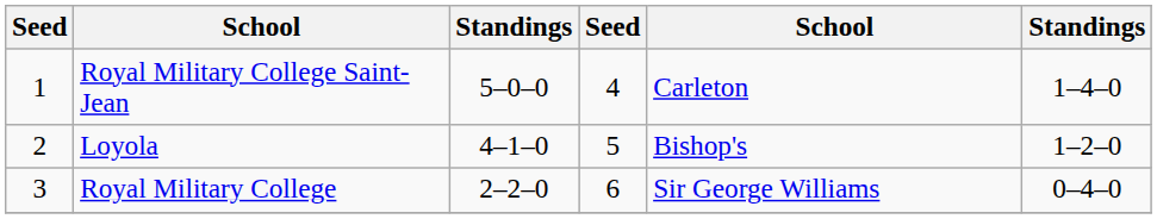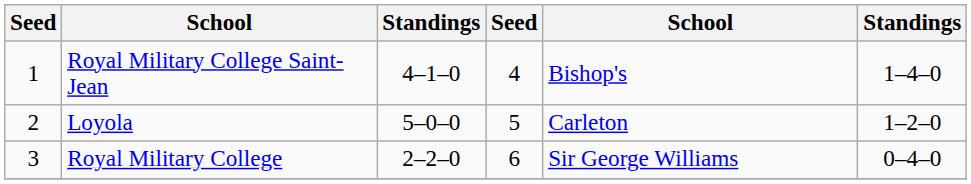Royal Military College Saint-Jean | column 3: 5–0–0 -> 4–1–0
Royal Military College Saint-Jean | column 5: Carleton -> Bishop's
Loyola | column 3: 4–1–0 -> 5–0–0
Loyola | column 5: Bishop's -> Carleton
